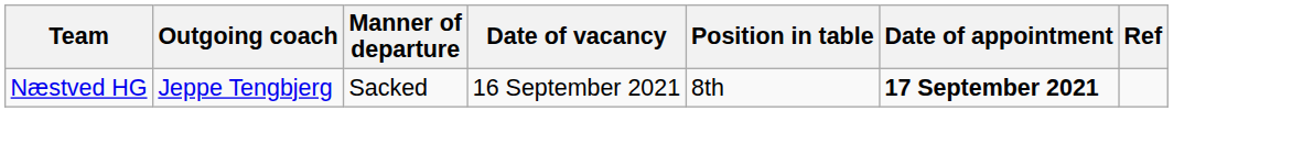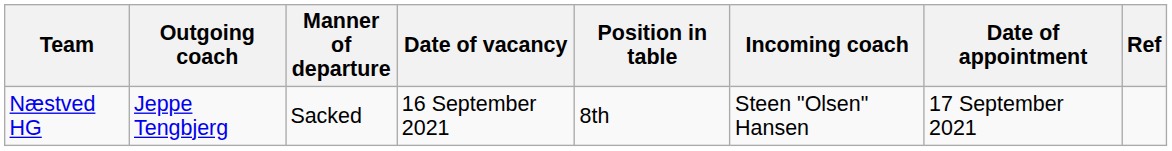+ column: Incoming coach | Steen "Olsen" Hansen
Næstved HG | Date of appointment: bold -> normal
